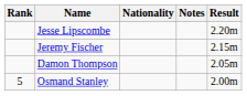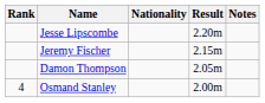columns swapped: Result <-> Notes
Osmand Stanley | Rank: 5 -> 4
